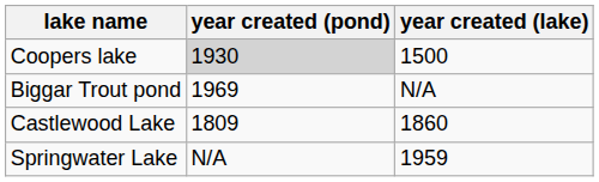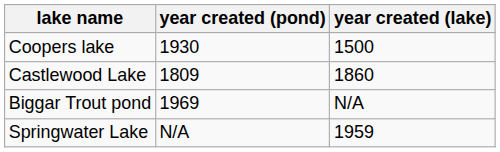Coopers lake | year created (pond): lightgrey background -> no background
rows swapped: Castlewood Lake <-> Biggar Trout pond
